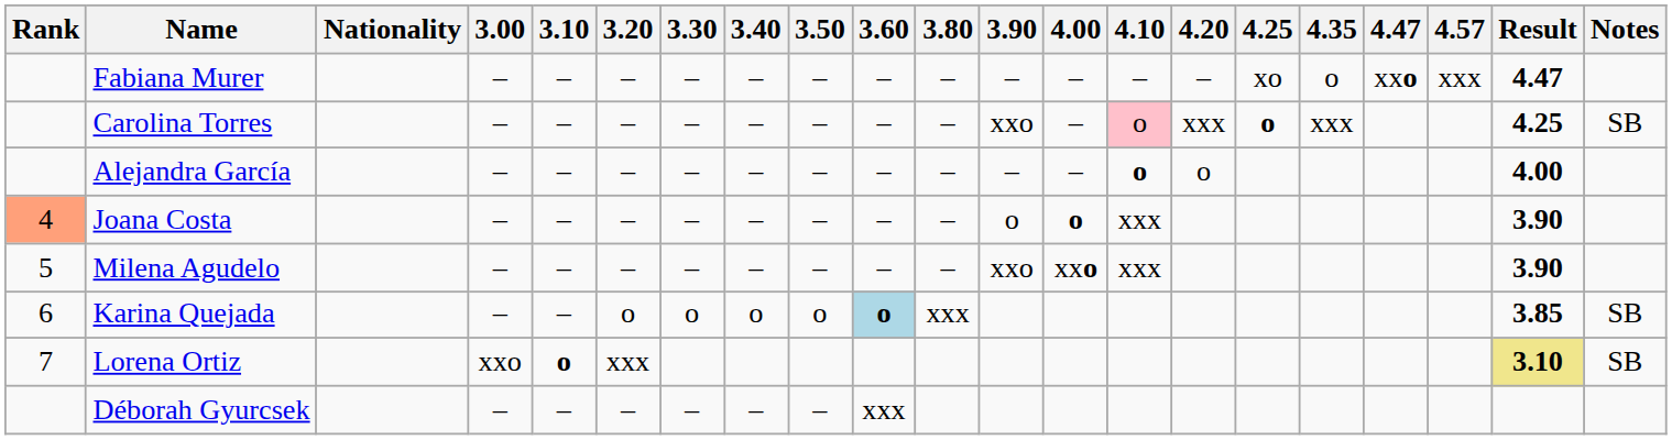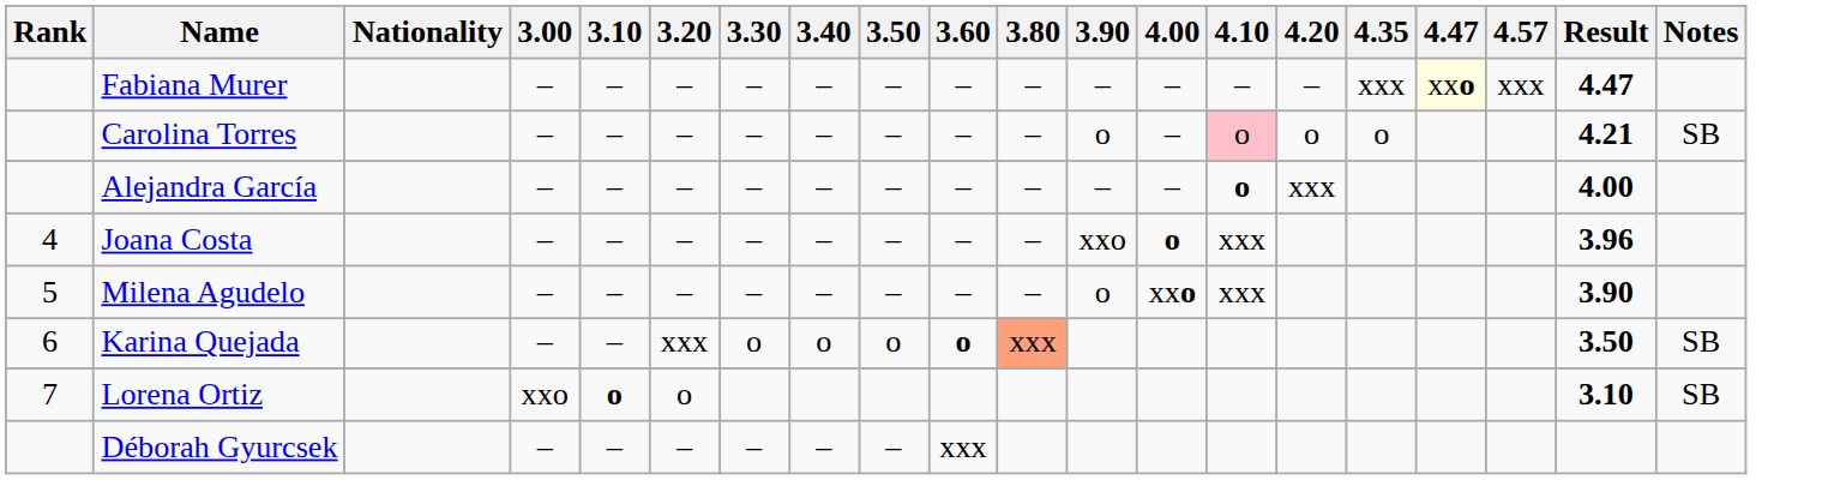- column: 4.25 | xo | o
Fabiana Murer | 4.35: o -> xxx
Fabiana Murer | 4.47: no background -> lightyellow background
Carolina Torres | 3.90: xxo -> o
Carolina Torres | 4.20: xxx -> o
Carolina Torres | 4.35: xxx -> o
Carolina Torres | Result: 4.25 -> 4.21
Alejandra García | 4.20: o -> xxx
Joana Costa | Rank: lightsalmon background -> no background
Joana Costa | 3.90: o -> xxo
Joana Costa | Result: 3.90 -> 3.96
Milena Agudelo | 3.90: xxo -> o
Karina Quejada | 3.20: o -> xxx
Karina Quejada | 3.60: lightblue background -> no background
Karina Quejada | 3.80: no background -> lightsalmon background
Karina Quejada | Result: 3.85 -> 3.50
Lorena Ortiz | 3.20: xxx -> o
Lorena Ortiz | Result: khaki background -> no background
